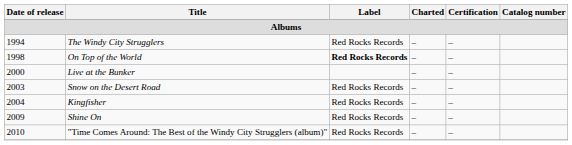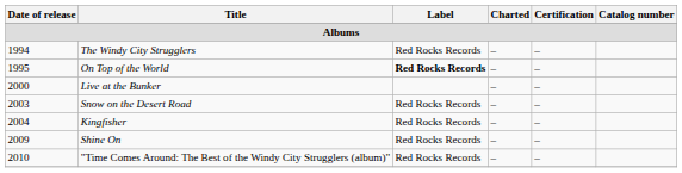On Top of the World | Date of release: 1998 -> 1995
